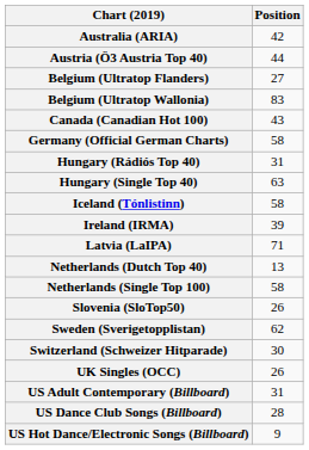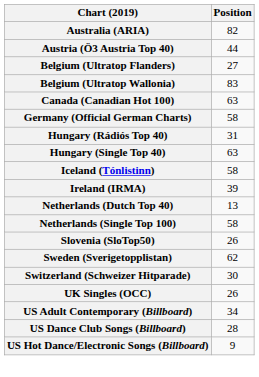Australia (ARIA) | Position: 42 -> 82
Canada (Canadian Hot 100) | Position: 43 -> 63
- row: Latvia (LaIPA) | 71
US Adult Contemporary (Billboard) | Position: 31 -> 34
